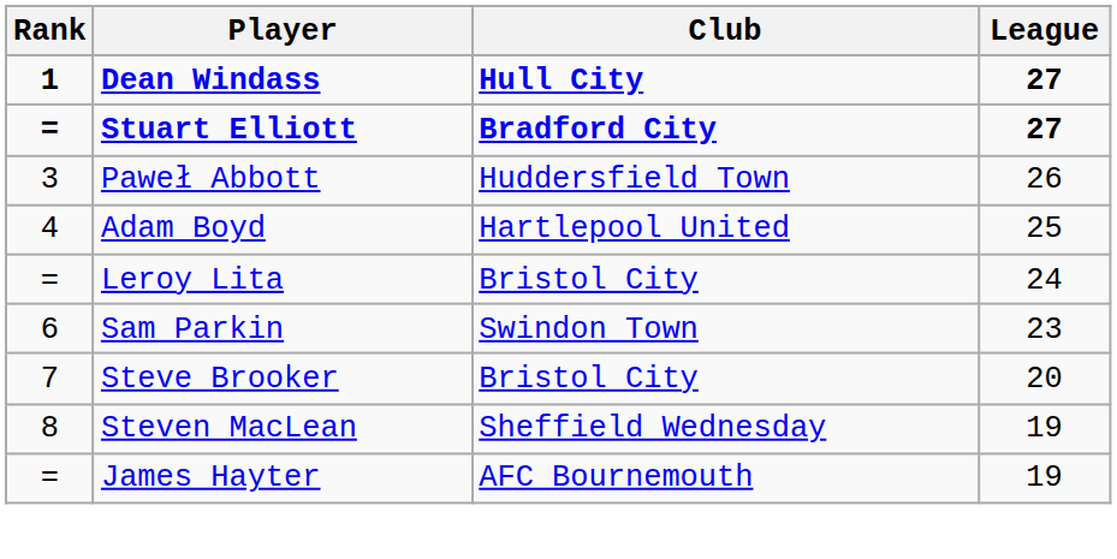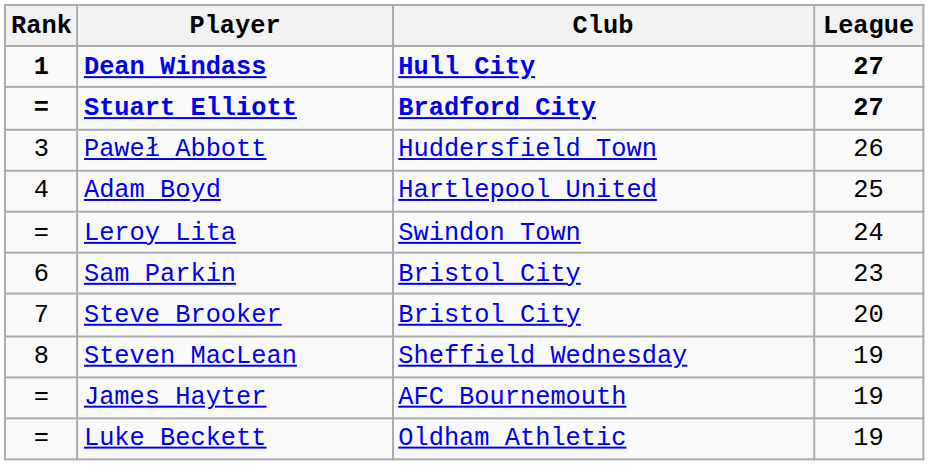Leroy Lita | Club: Bristol City -> Swindon Town
Sam Parkin | Club: Swindon Town -> Bristol City
+ row: = | Luke Beckett | Oldham Athletic | 19
